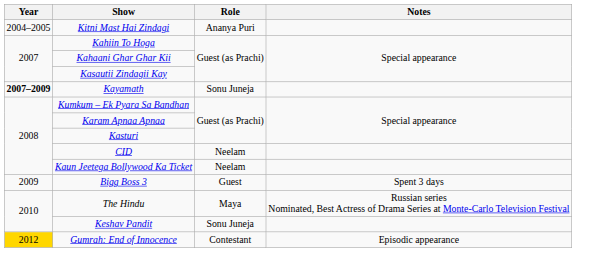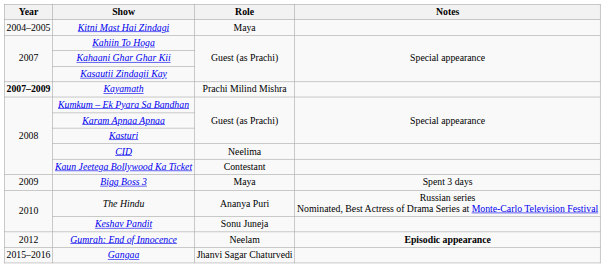Kitni Mast Hai Zindagi | Role: Ananya Puri -> Maya
Kayamath | Role: Sonu Juneja -> Prachi Milind Mishra
CID | Role: Neelam -> Neelima
Kaun Jeetega Bollywood Ka Ticket | Role: Neelam -> Contestant
Bigg Boss 3 | Role: Guest -> Maya
The Hindu | Role: Maya -> Ananya Puri
Gumrah: End of Innocence | Year: gold background -> no background
Gumrah: End of Innocence | Role: Contestant -> Neelam
Gumrah: End of Innocence | Notes: normal -> bold
+ row: 2015–2016 | Gangaa | Jhanvi Sagar Chaturvedi
